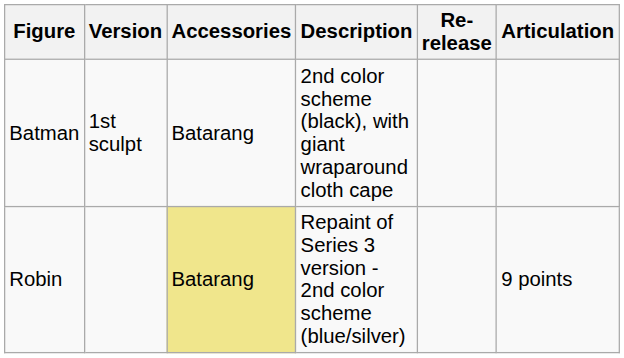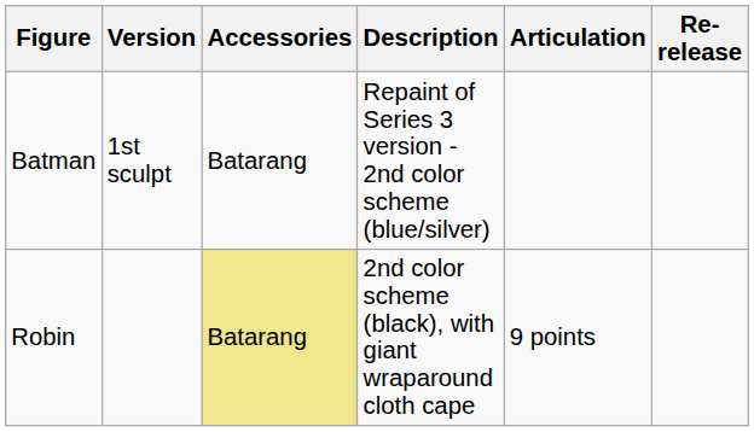columns swapped: Articulation <-> Re-release
Batman | Description: 2nd color scheme (black), with giant wraparound cloth cape -> Repaint of Series 3 version - 2nd color scheme (blue/silver)
Robin | Description: Repaint of Series 3 version - 2nd color scheme (blue/silver) -> 2nd color scheme (black), with giant wraparound cloth cape
